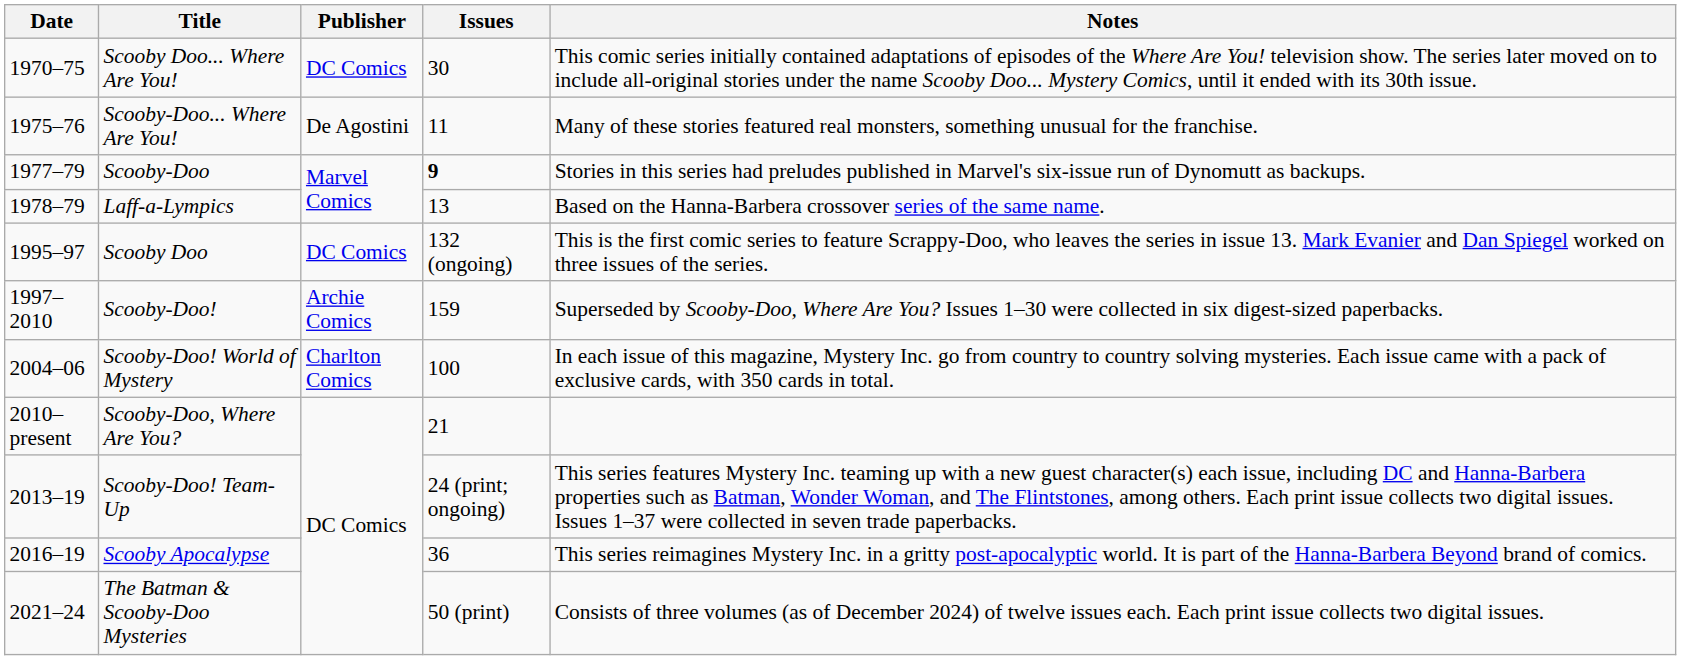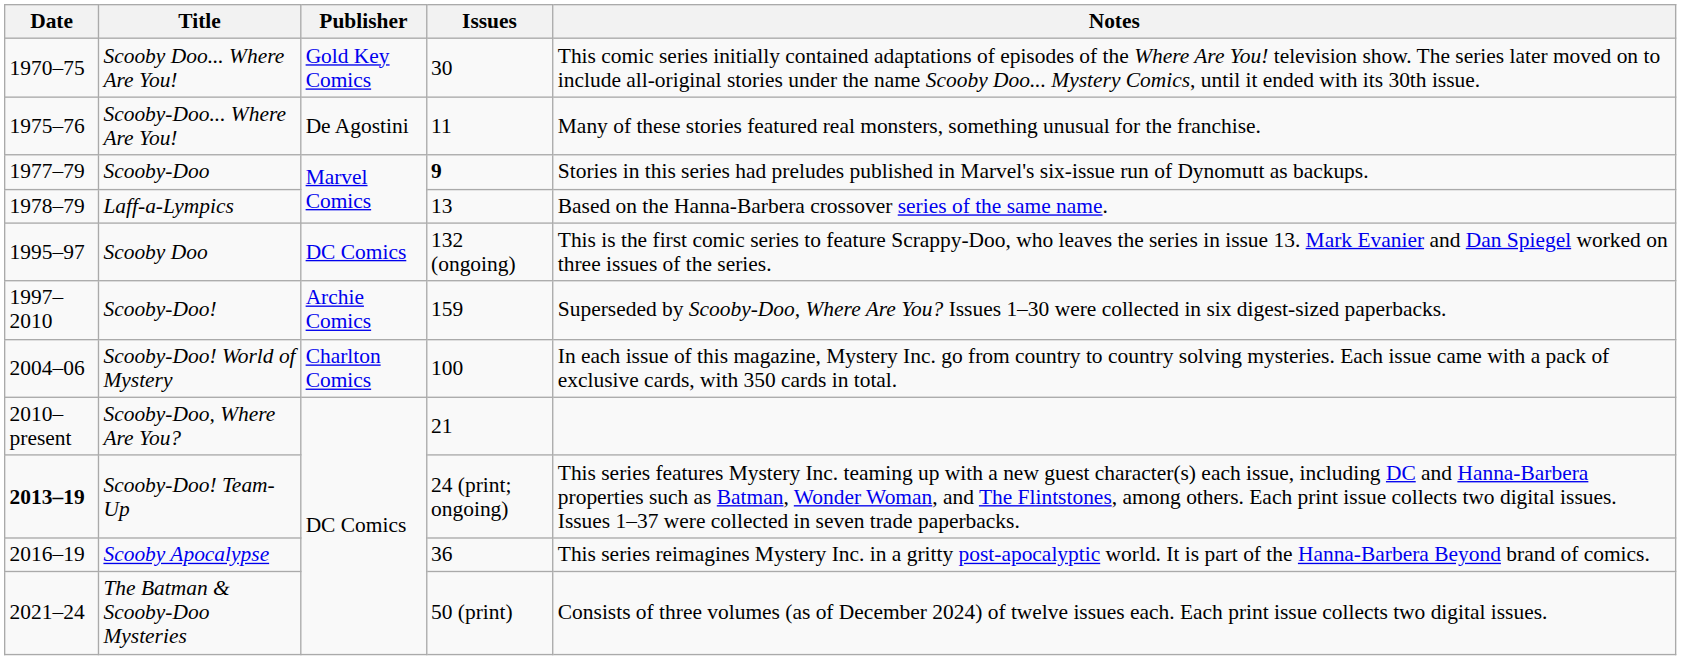Scooby Doo... Where Are You! | Publisher: DC Comics -> Gold Key Comics
Scooby-Doo! Team-Up | Date: normal -> bold
